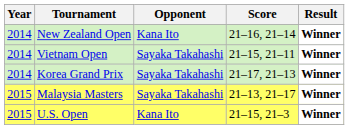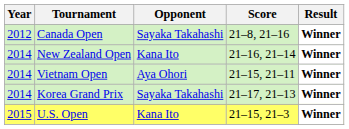+ row: 2012 | Canada Open | Sayaka Takahashi | 21–8, 21–16 | Winner
Vietnam Open | Opponent: Sayaka Takahashi -> Aya Ohori
- row: 2015 | Malaysia Masters | Sayaka Takahashi | 21–13, 21–17 | Winner
